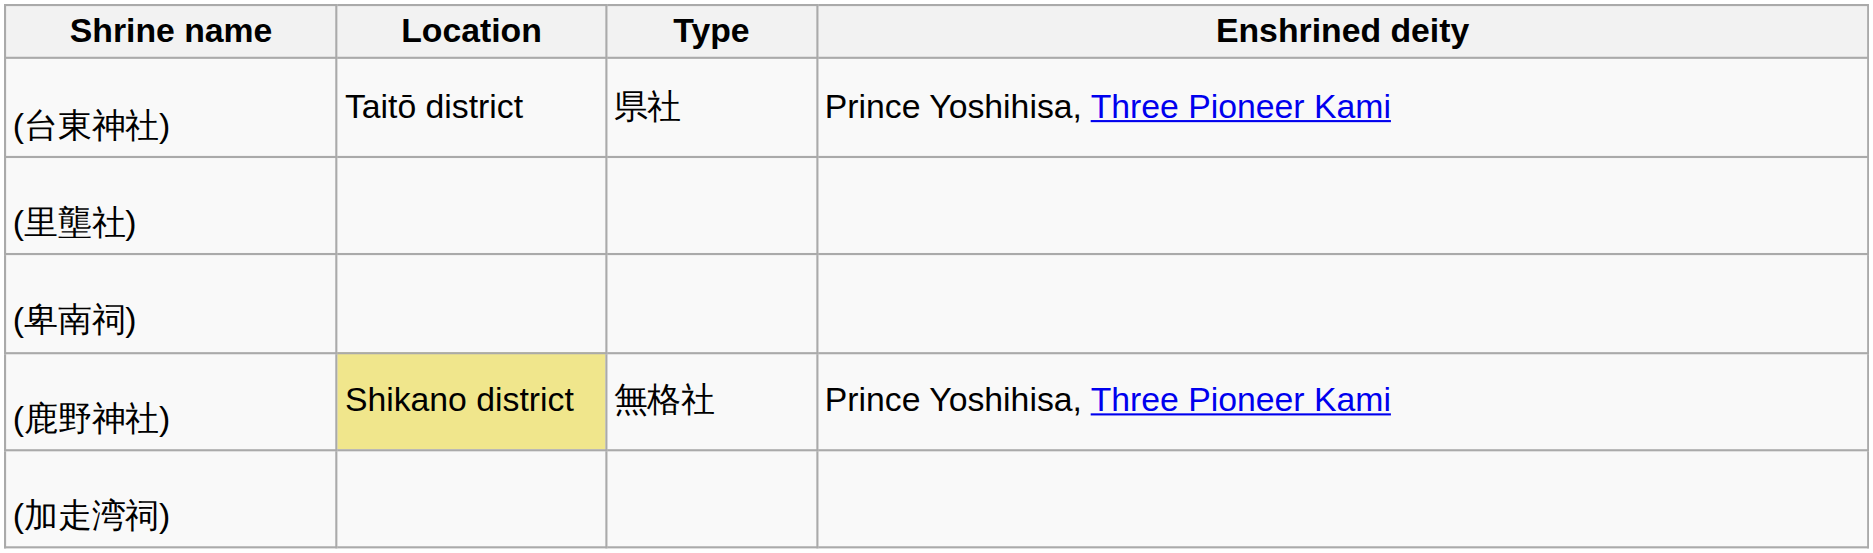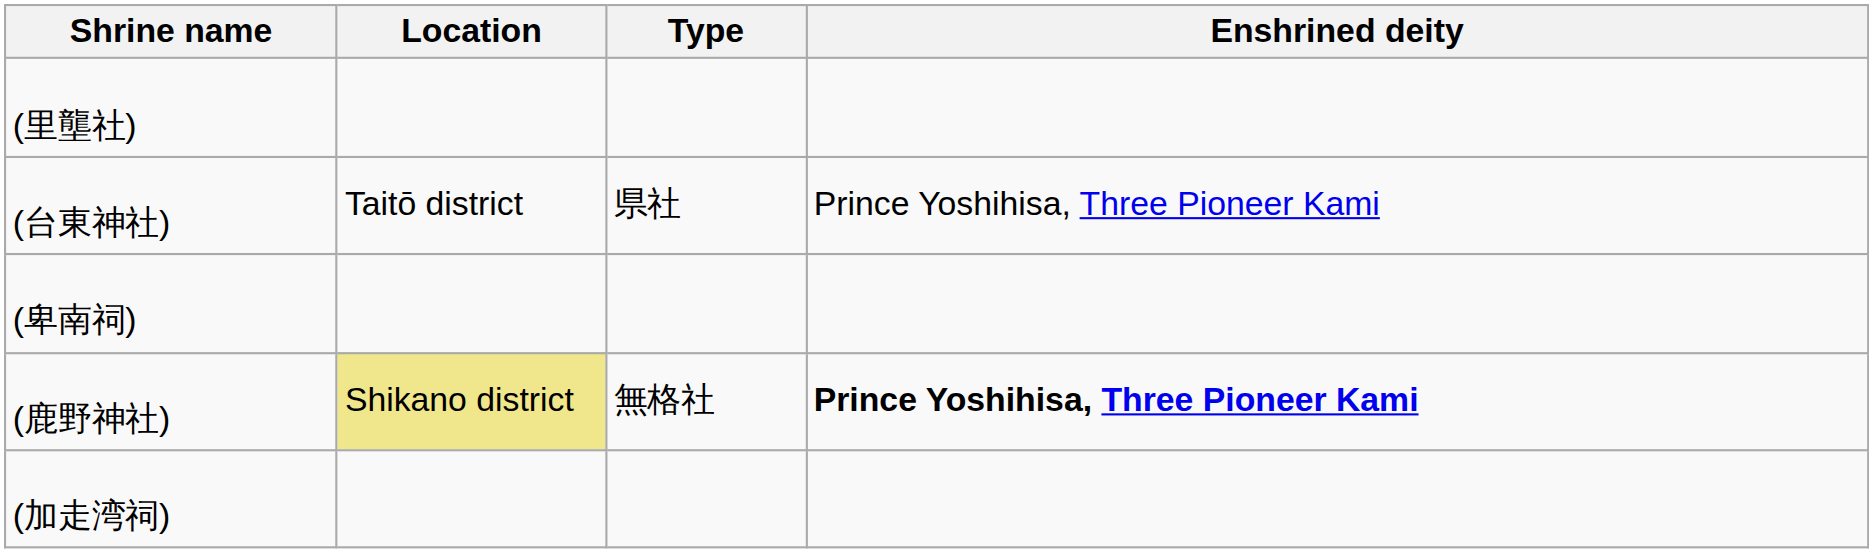rows swapped: (台東神社) <-> (里壟社)
(鹿野神社) | Enshrined deity: normal -> bold
